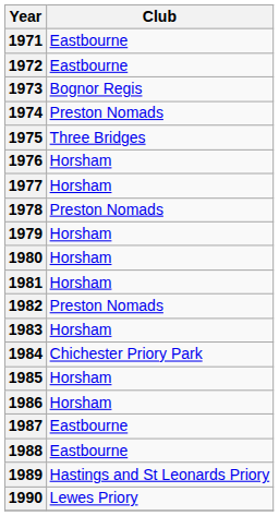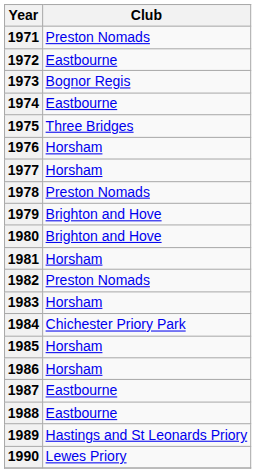1971 | Club: Eastbourne -> Preston Nomads
1974 | Club: Preston Nomads -> Eastbourne
1979 | Club: Horsham -> Brighton and Hove
1980 | Club: Horsham -> Brighton and Hove
